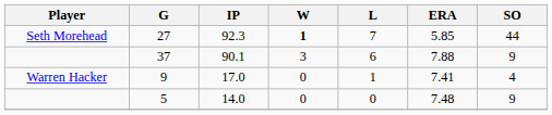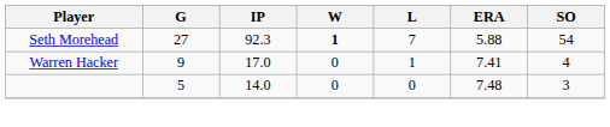27 | ERA: 5.85 -> 5.88
27 | SO: 44 -> 54
- row: 37 | 90.1 | 3 | 6 | 7.88 | 9
5 | SO: 9 -> 3
